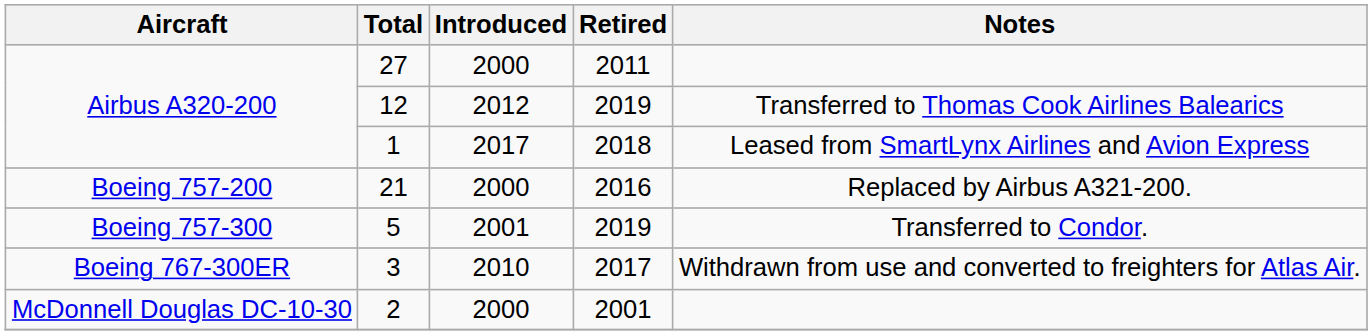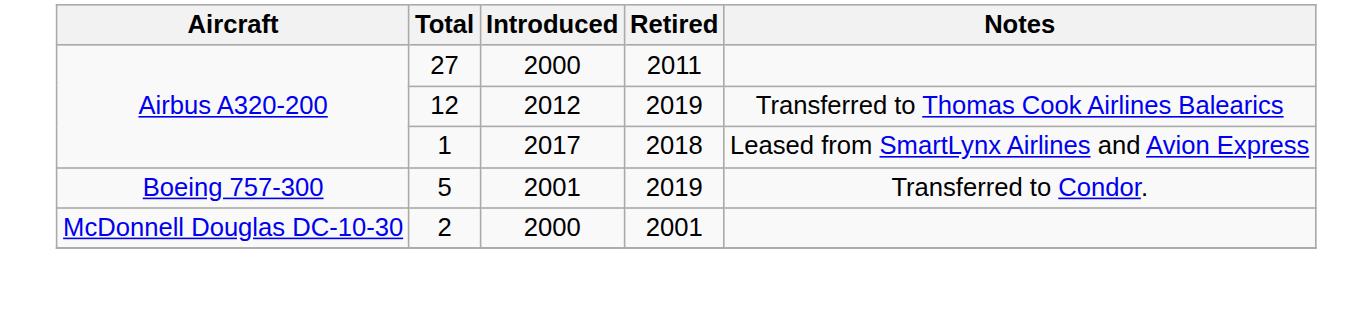- row: Boeing 757-200 | 21 | 2000 | 2016 | Replaced by Airbus A321-200.
- row: Boeing 767-300ER | 3 | 2010 | 2017 | Withdrawn from use and converted to freighters for Atlas Air.
